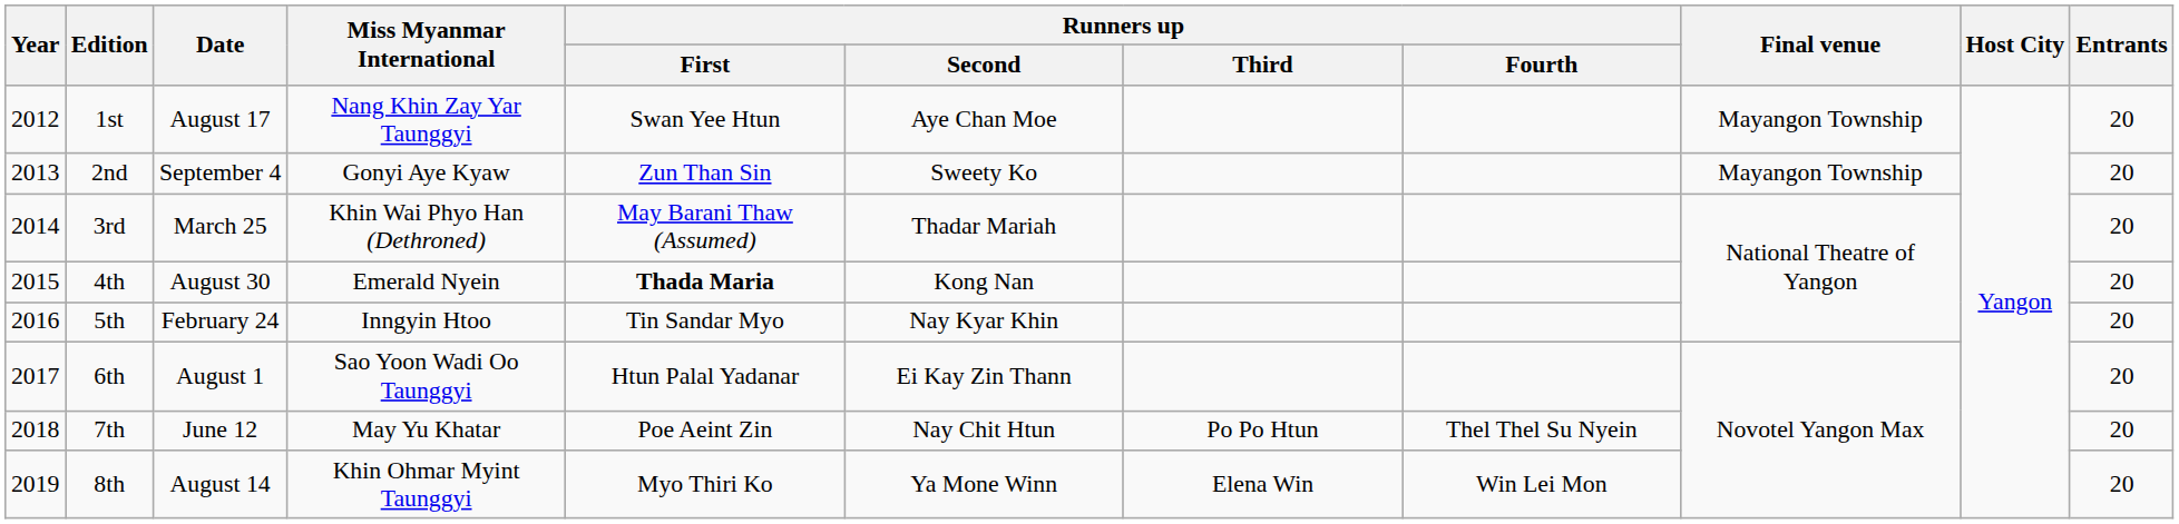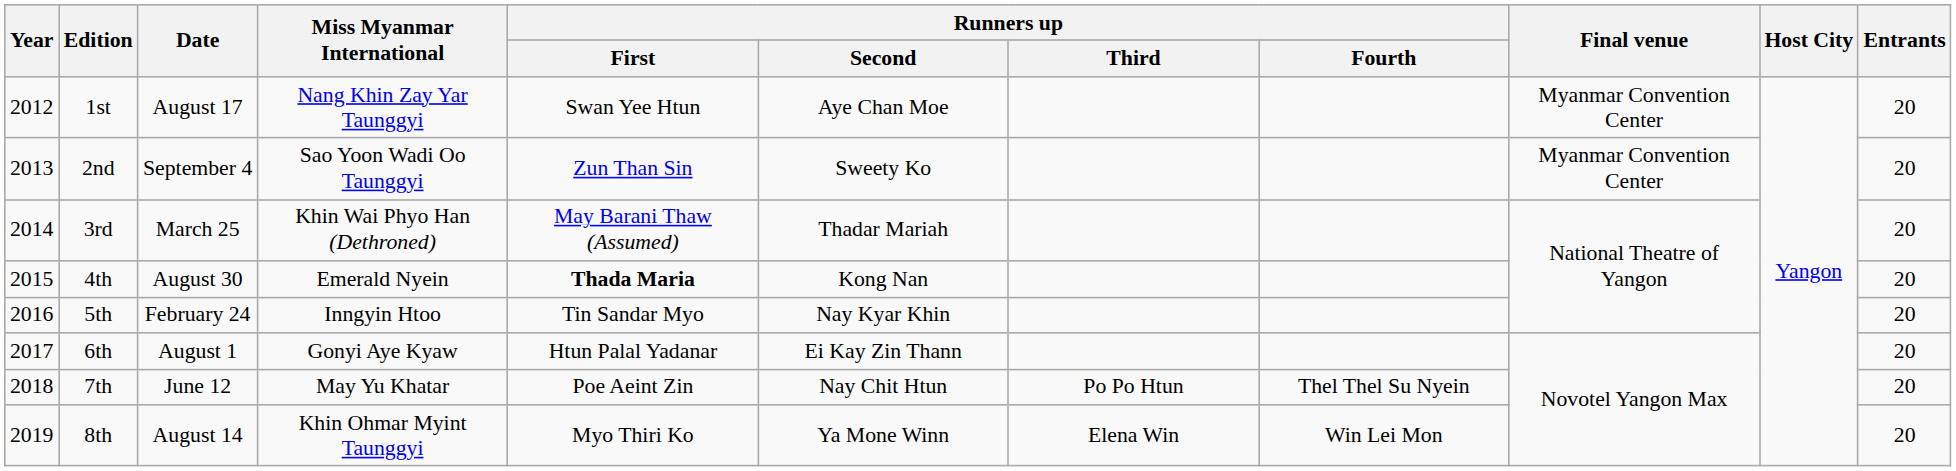1st | Final venue: Mayangon Township -> Myanmar Convention Center
2nd | Miss Myanmar International: Gonyi Aye Kyaw -> Sao Yoon Wadi Oo Taunggyi
2nd | Final venue: Mayangon Township -> Myanmar Convention Center
6th | Miss Myanmar International: Sao Yoon Wadi Oo Taunggyi -> Gonyi Aye Kyaw
